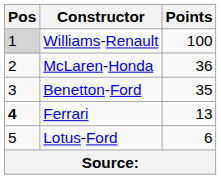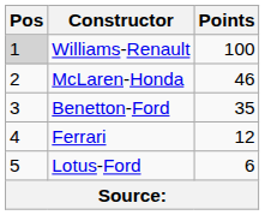McLaren-Honda | Points: 36 -> 46
Ferrari | Pos: bold -> normal
Ferrari | Points: 13 -> 12
